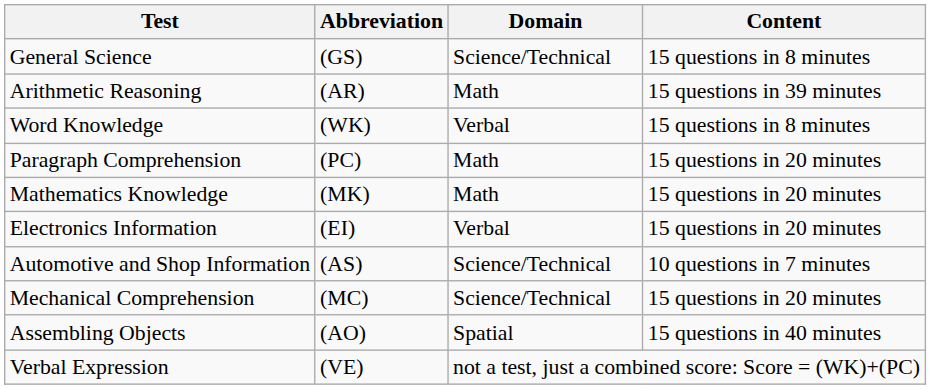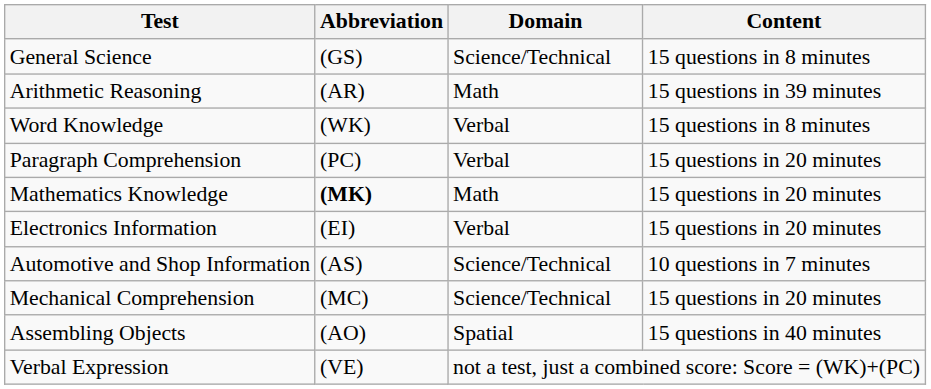Paragraph Comprehension | Domain: Math -> Verbal
Mathematics Knowledge | Abbreviation: normal -> bold
